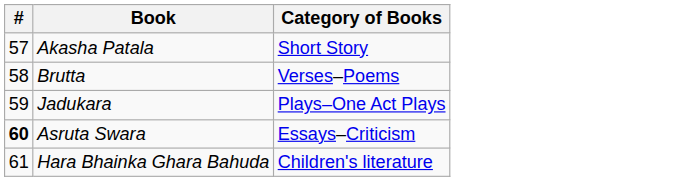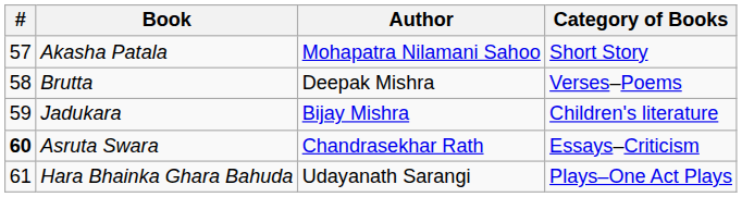+ column: Author | Mohapatra Nilamani Sahoo | Deepak Mishra | Bijay Mishra | Chandrasekhar Rath | Udayanath Sarangi
Jadukara | Category of Books: Plays–One Act Plays -> Children's literature
Hara Bhainka Ghara Bahuda | Category of Books: Children's literature -> Plays–One Act Plays
